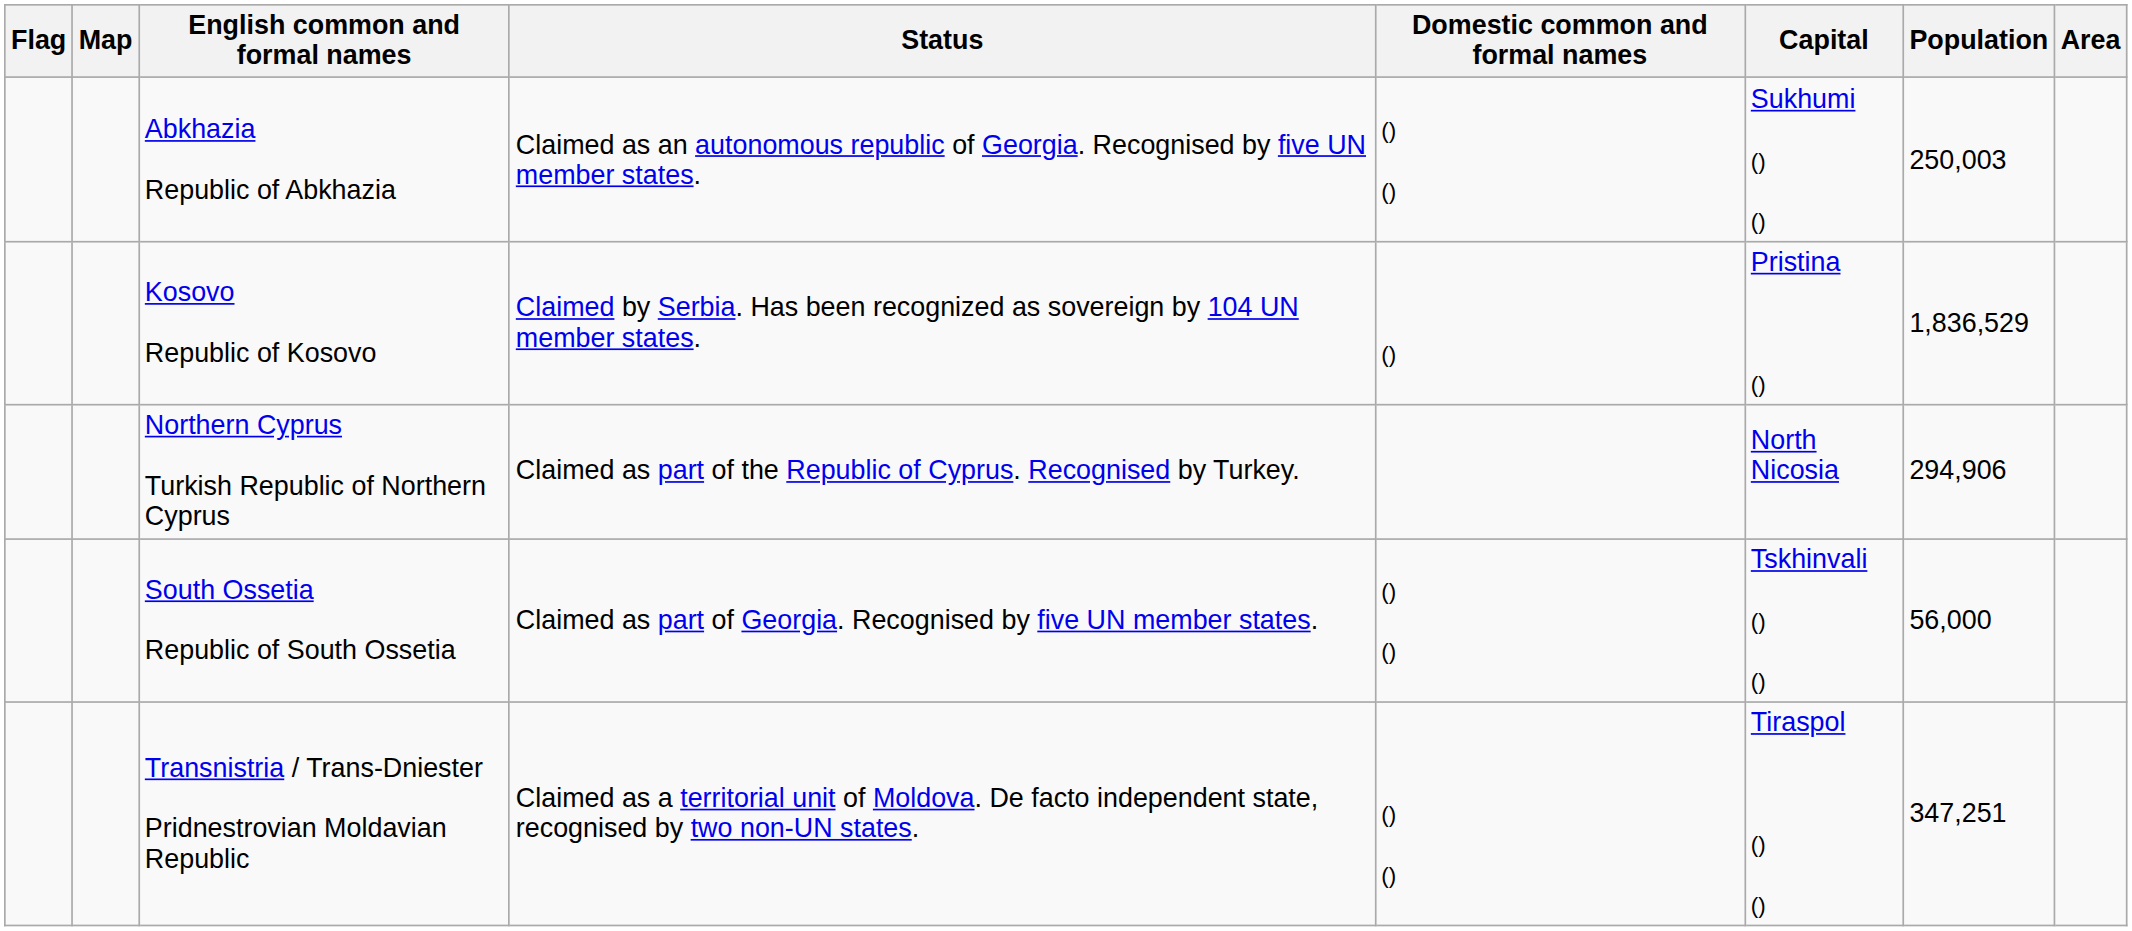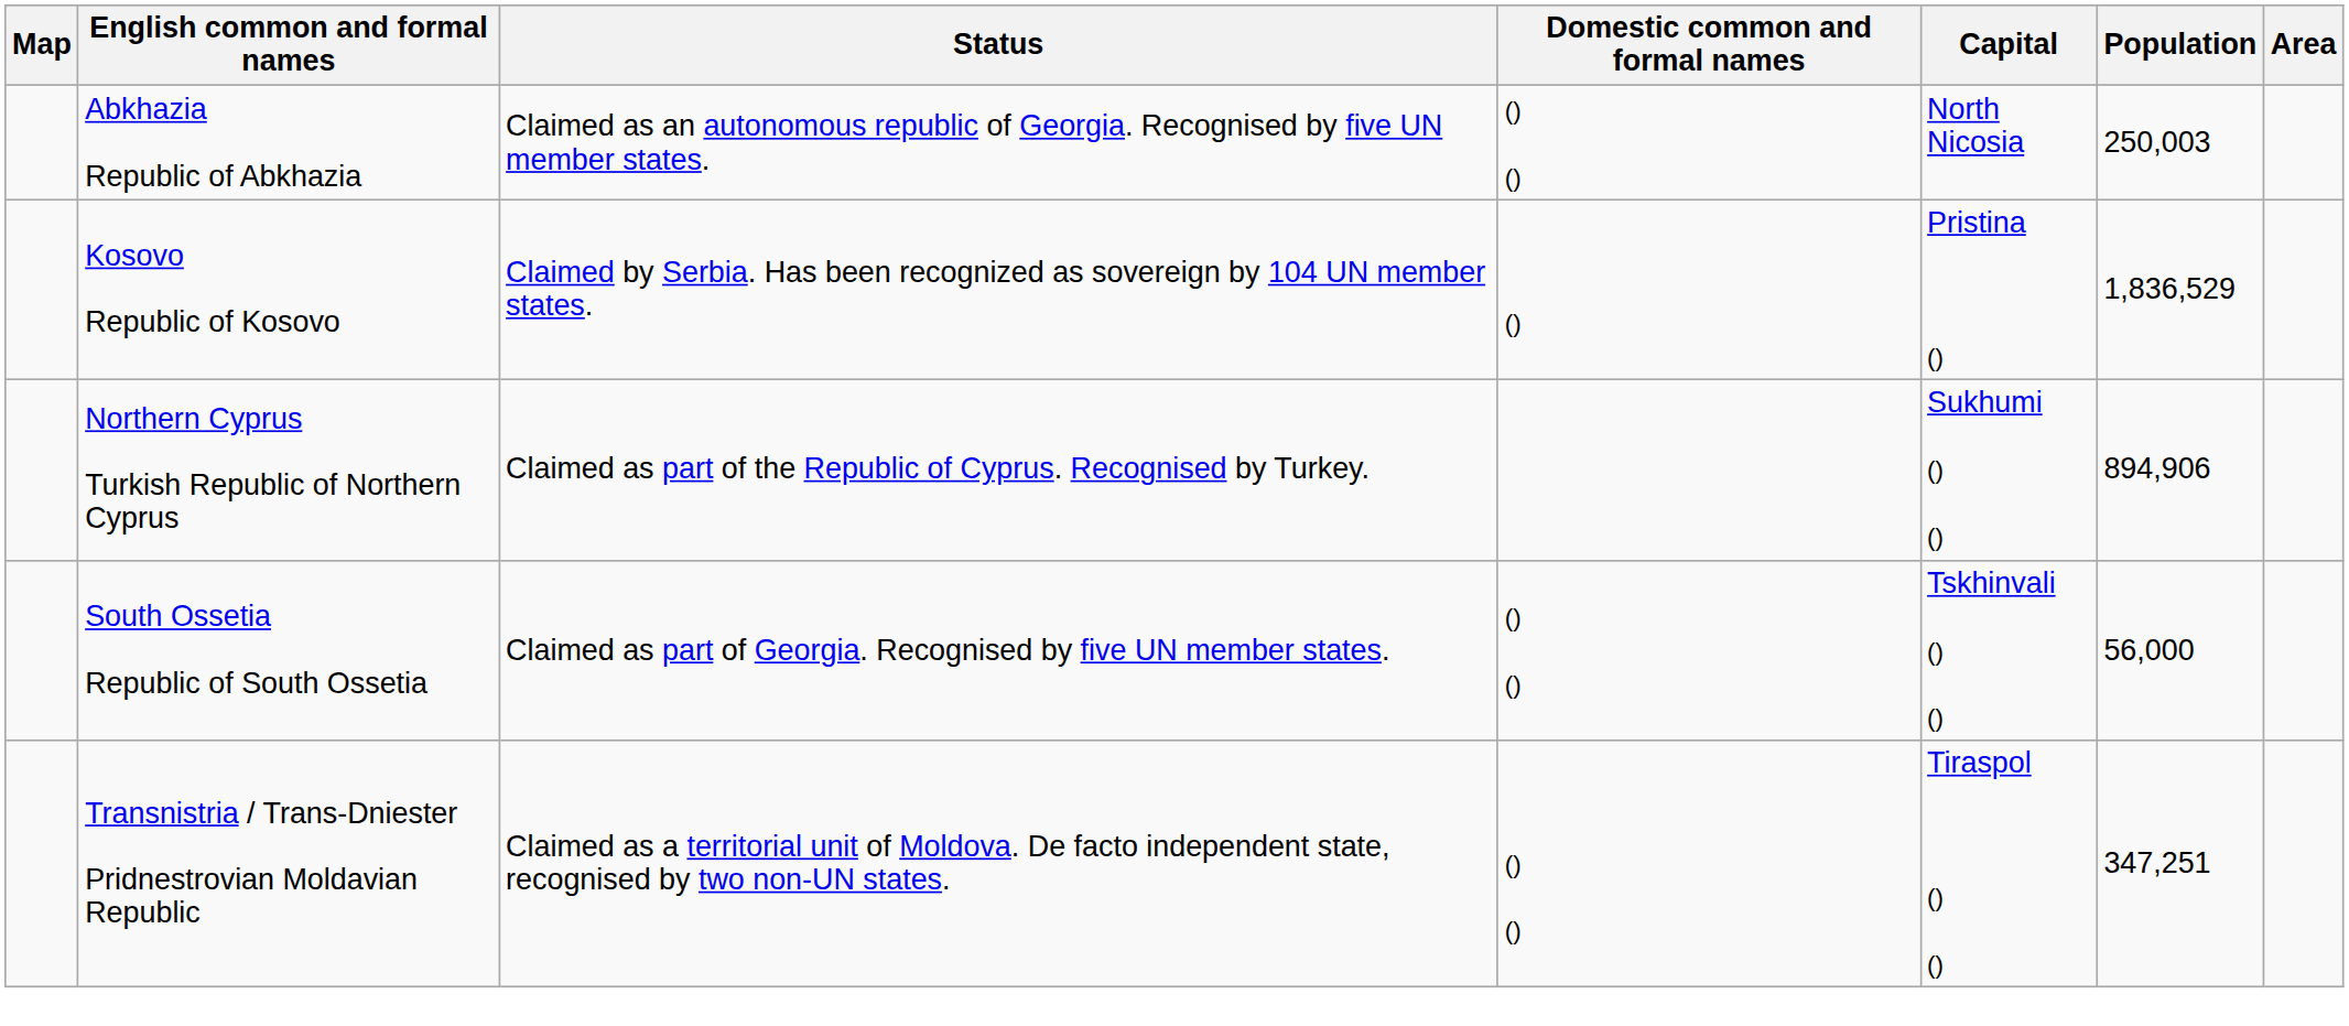- column: Flag
Abkhazia Republic of Abkhazia | Capital: Sukhumi () () -> North Nicosia
Northern Cyprus Turkish Republic of Northern Cyprus | Capital: North Nicosia -> Sukhumi () ()
Northern Cyprus Turkish Republic of Northern Cyprus | Population: 294,906 -> 894,906
